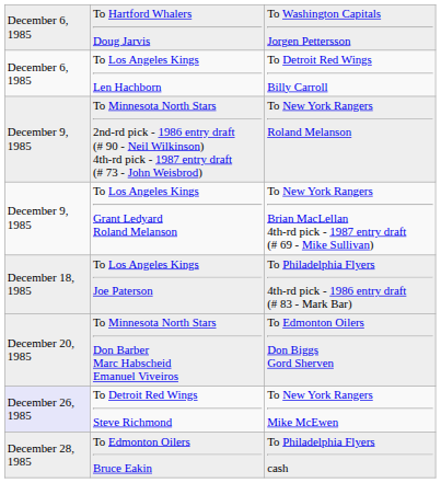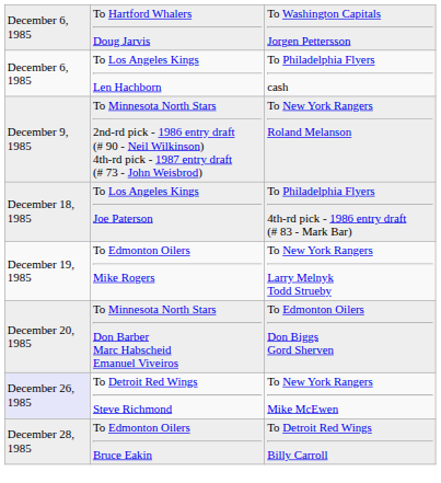To Los Angeles Kings Len Hachborn | column 3: To Detroit Red Wings Billy Carroll -> To Philadelphia Flyers cash
- row: December 9, 1985 | To Los Angeles Kings Grant Ledyard Roland Melanson | To New York Rangers Brian MacLellan 4th-rd pick - 1987 entry draft (# 69 - Mike Sullivan)
+ row: December 19, 1985 | To Edmonton Oilers Mike Rogers | To New York Rangers Larry Melnyk Todd Strueby
To Edmonton Oilers Bruce Eakin | column 3: To Philadelphia Flyers cash -> To Detroit Red Wings Billy Carroll
